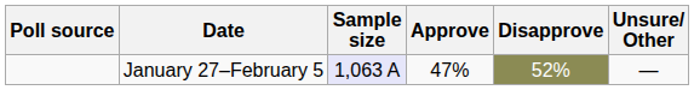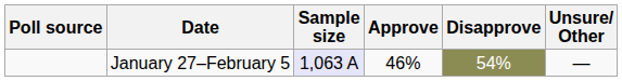January 27–February 5 | Approve: 47% -> 46%
January 27–February 5 | Disapprove: 52% -> 54%
